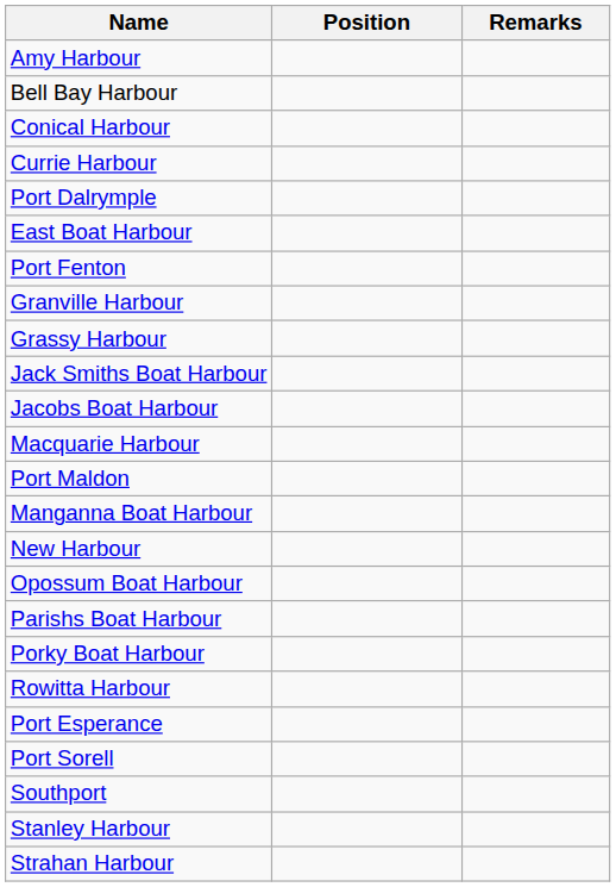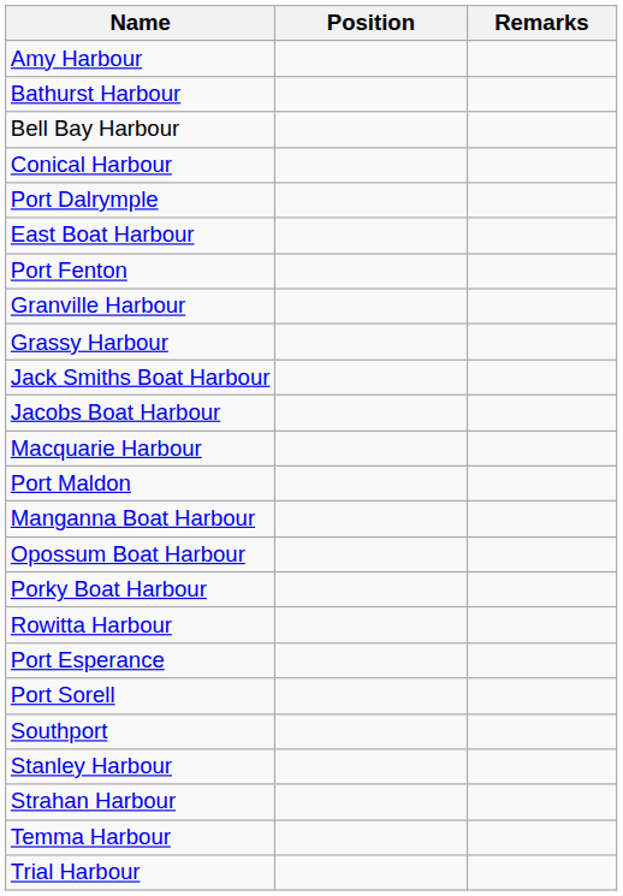+ row: Bathurst Harbour
- row: Currie Harbour
- row: New Harbour
- row: Parishs Boat Harbour
+ row: Temma Harbour
+ row: Trial Harbour
